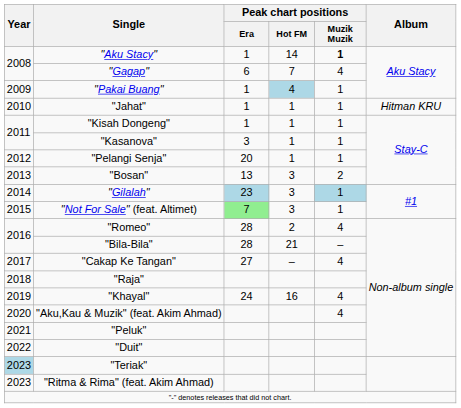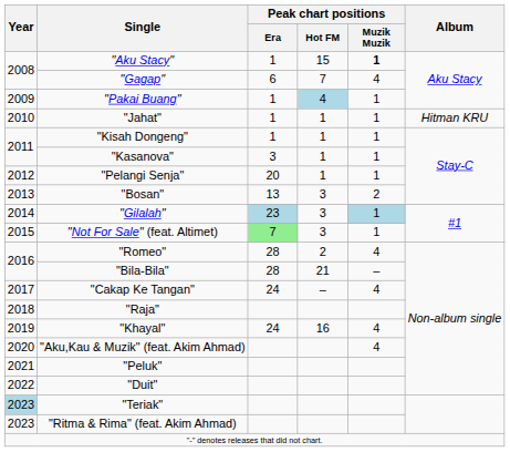"Aku Stacy" | Peak chart positions / Hot FM: 14 -> 15
"Cakap Ke Tangan" | Peak chart positions / Era: 27 -> 24
